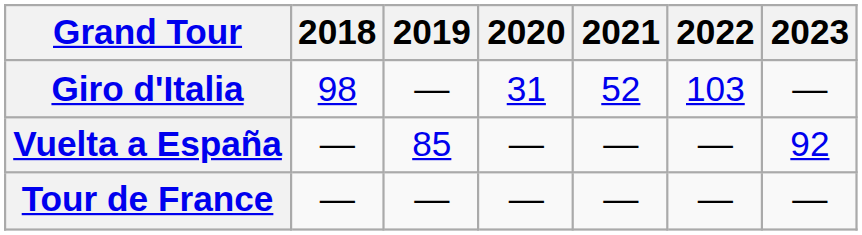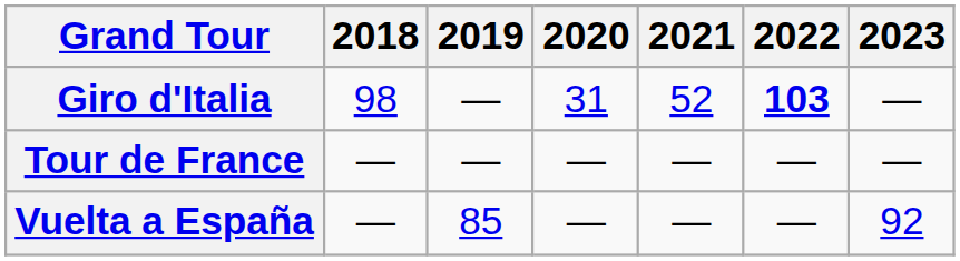Giro d'Italia | 2022: normal -> bold
rows swapped: Tour de France <-> Vuelta a España
